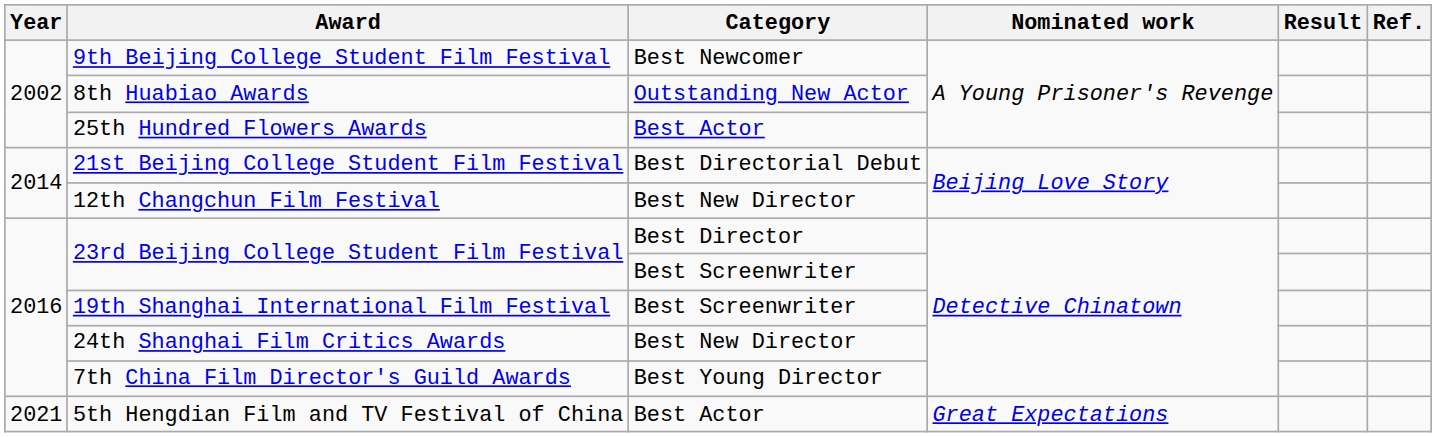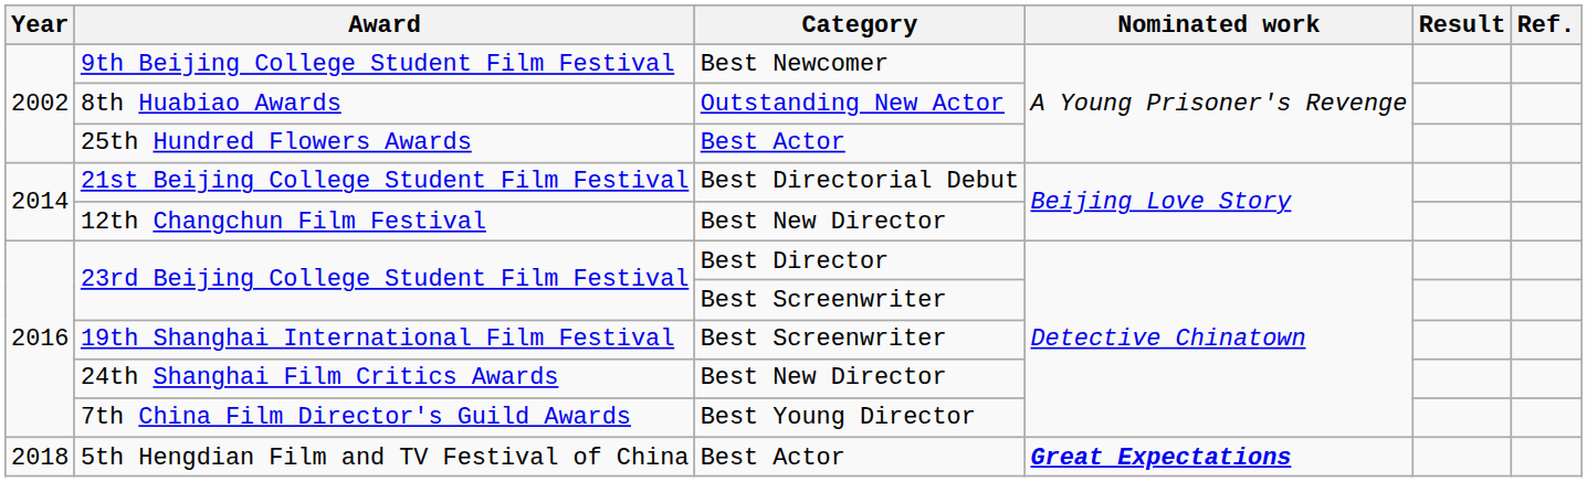5th Hengdian Film and TV Festival of China | Year: 2021 -> 2018
5th Hengdian Film and TV Festival of China | Nominated work: normal -> bold
